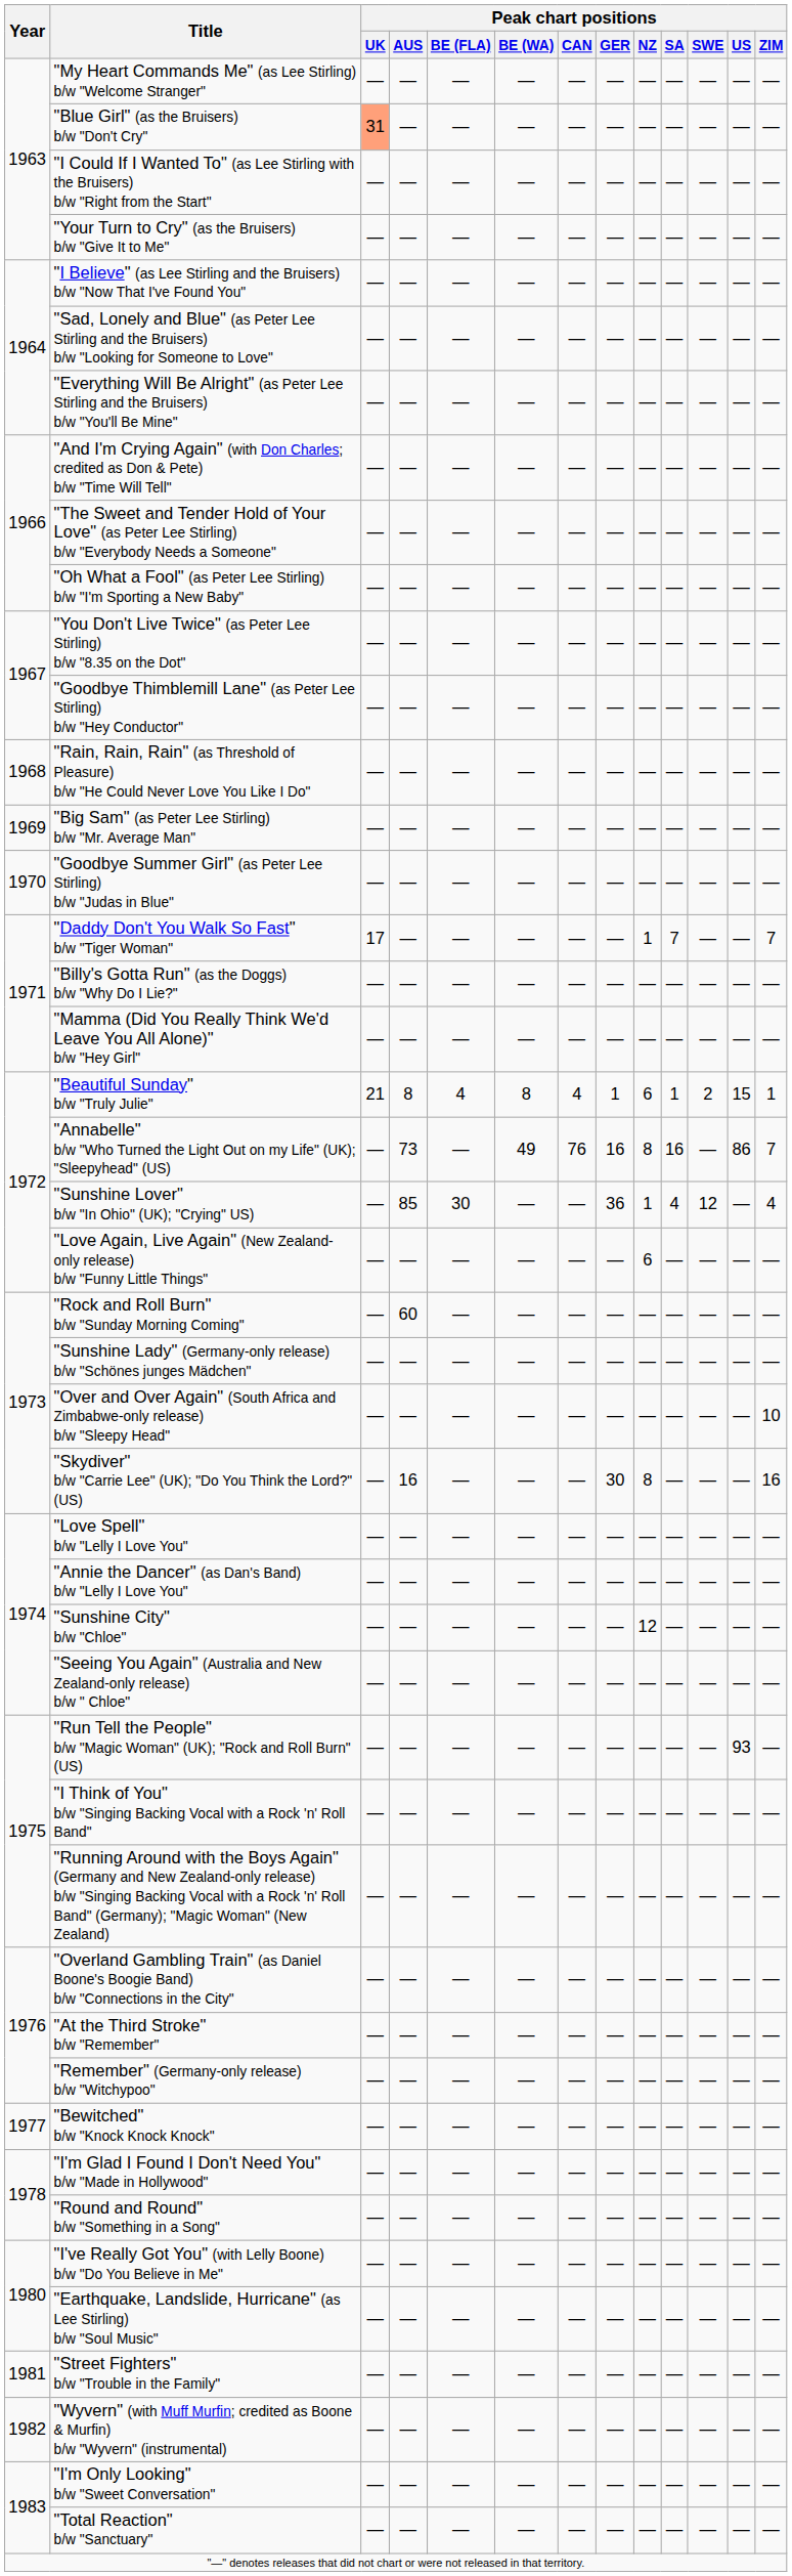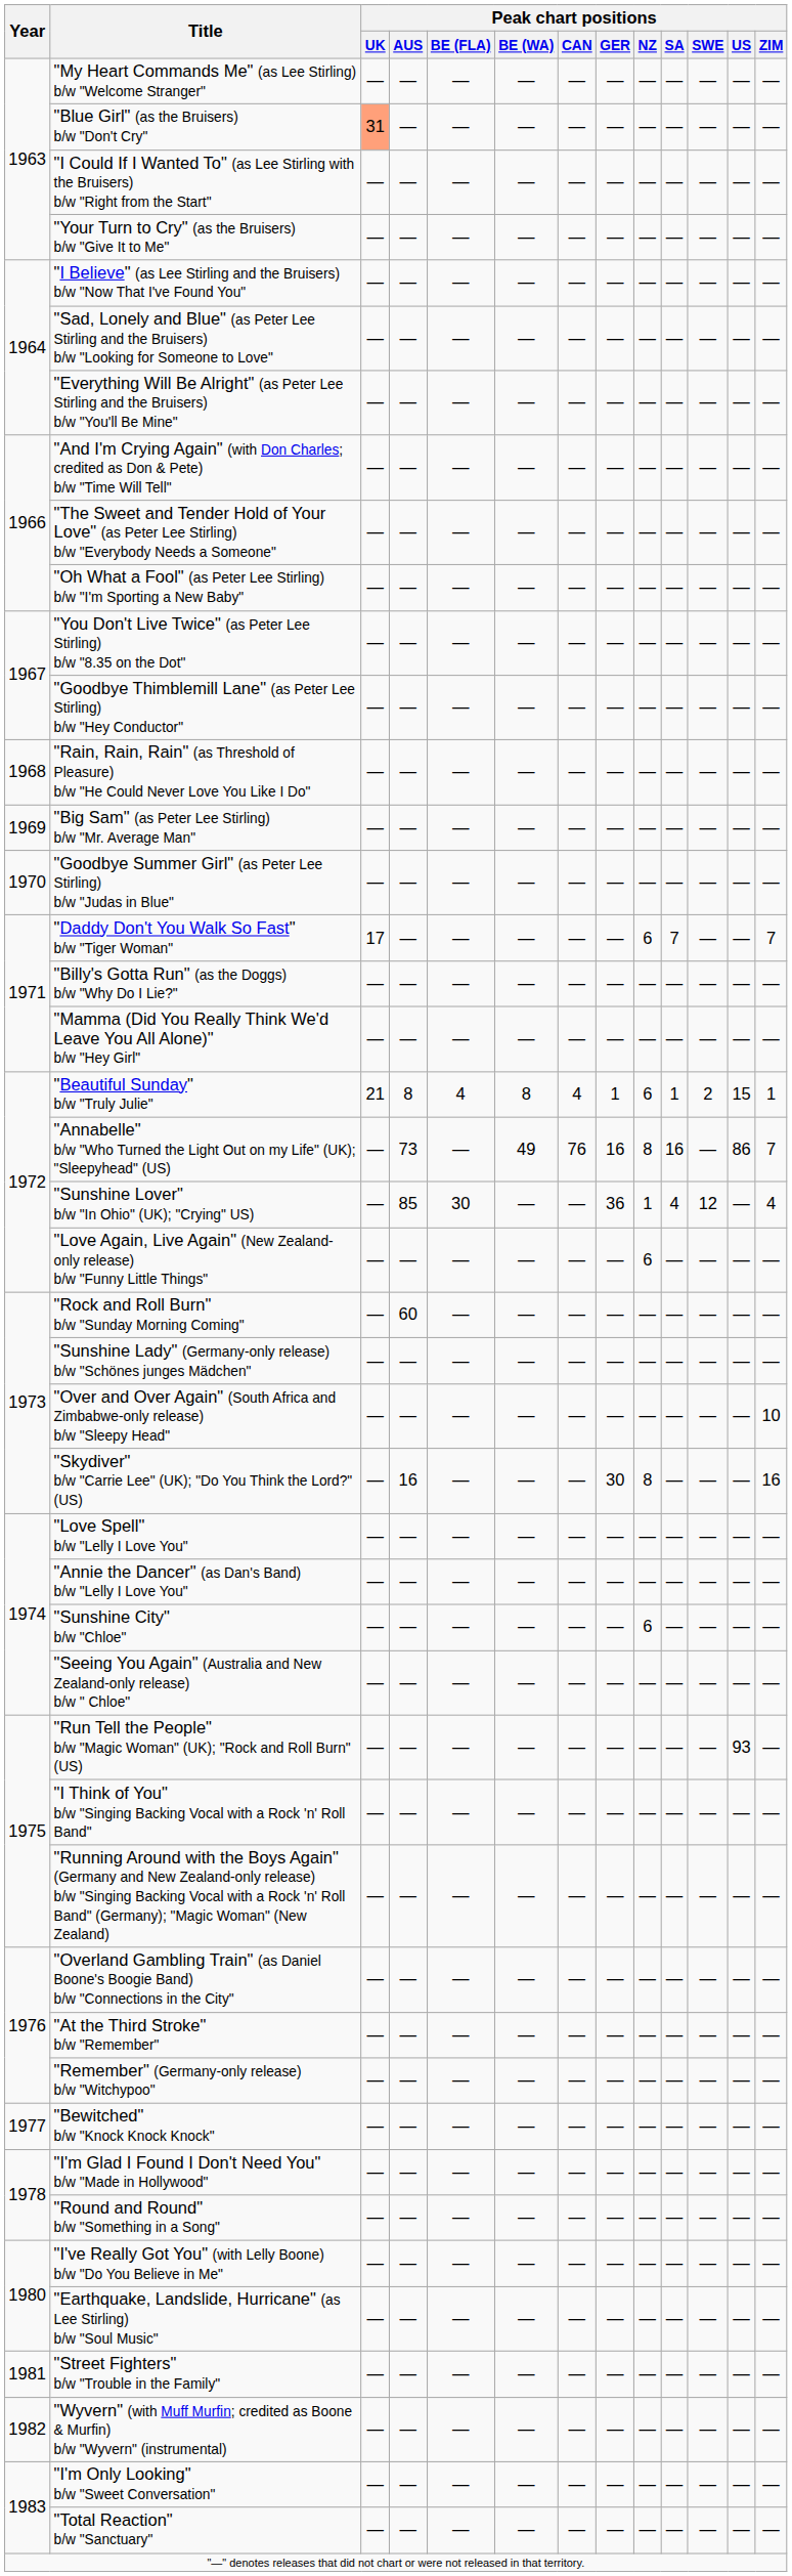"Daddy Don't You Walk So Fast" b/w "Tiger Woman" | Peak chart positions / NZ: 1 -> 6
"Sunshine City" b/w "Chloe" | Peak chart positions / NZ: 12 -> 6
